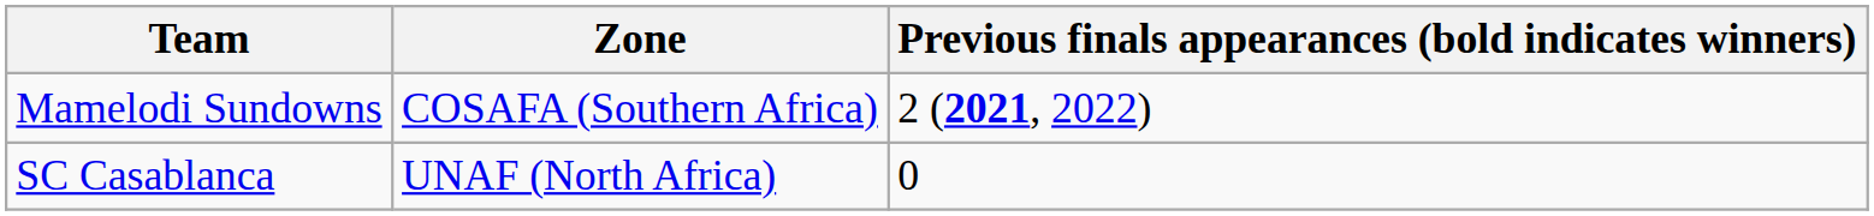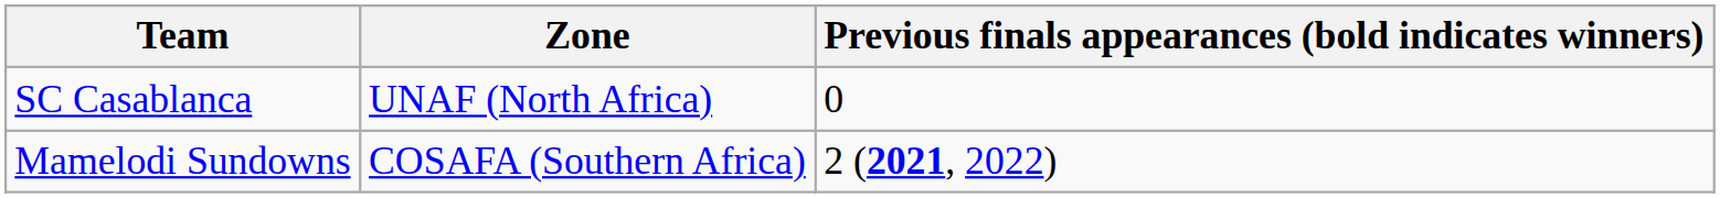rows swapped: SC Casablanca <-> Mamelodi Sundowns
